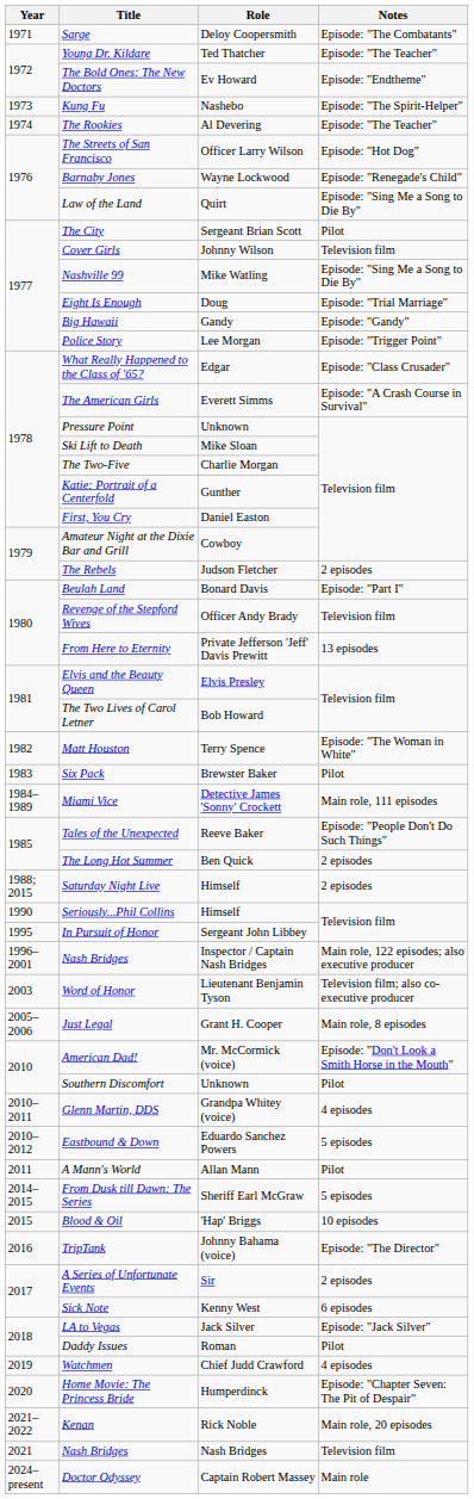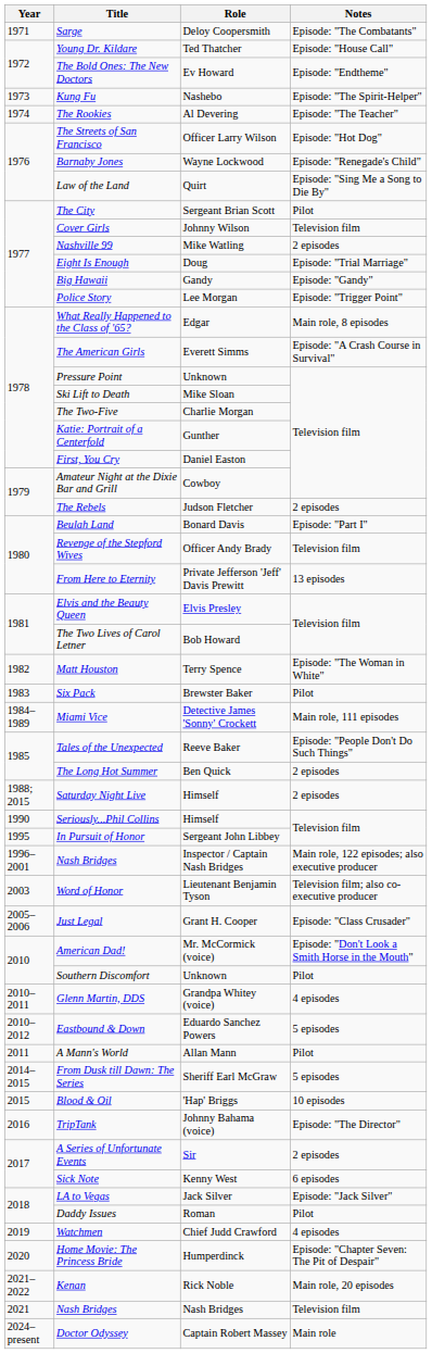Young Dr. Kildare | Notes: Episode: "The Teacher" -> Episode: "House Call"
Nashville 99 | Notes: Episode: "Sing Me a Song to Die By" -> 2 episodes
What Really Happened to the Class of '65? | Notes: Episode: "Class Crusader" -> Main role, 8 episodes
Just Legal | Notes: Main role, 8 episodes -> Episode: "Class Crusader"
